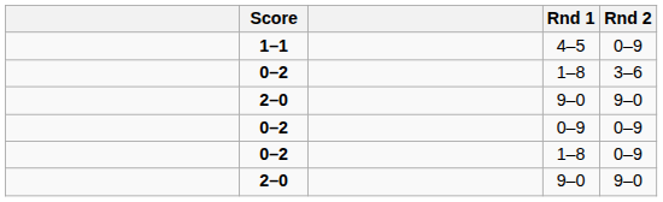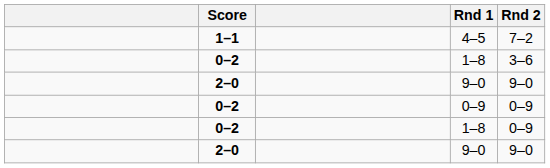4–5 | Rnd 2: 0–9 -> 7–2
